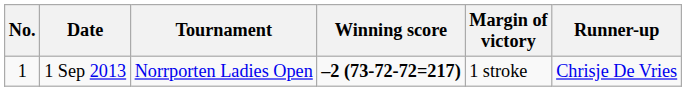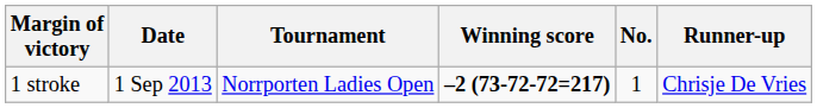columns swapped: No. <-> Margin of victory
